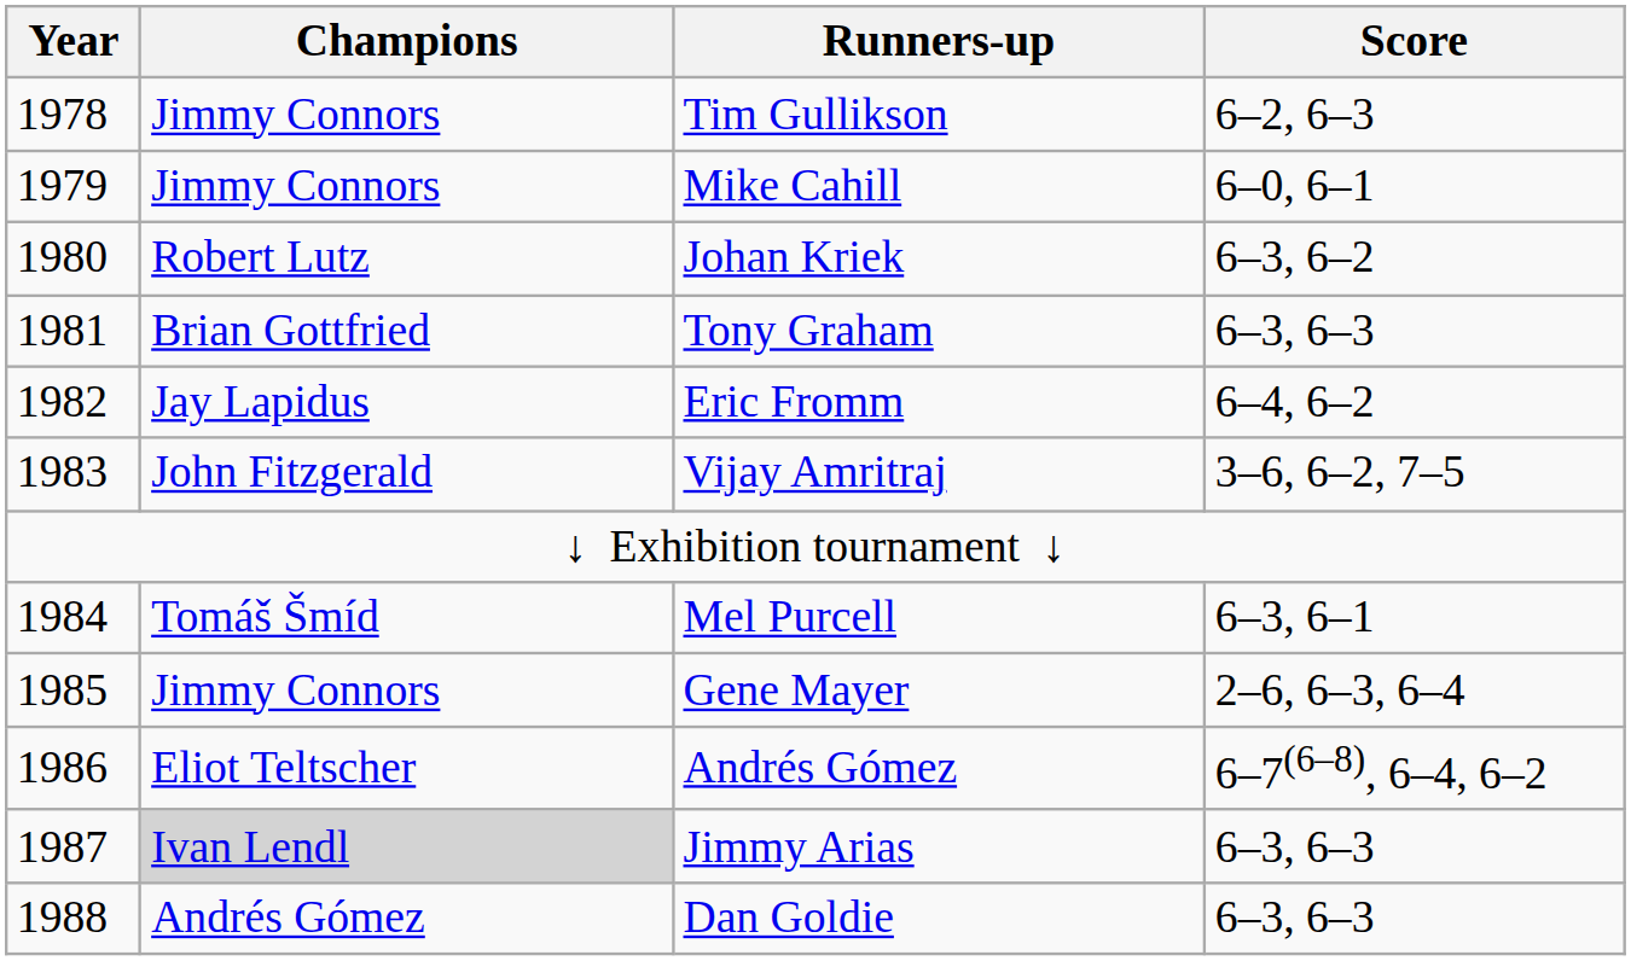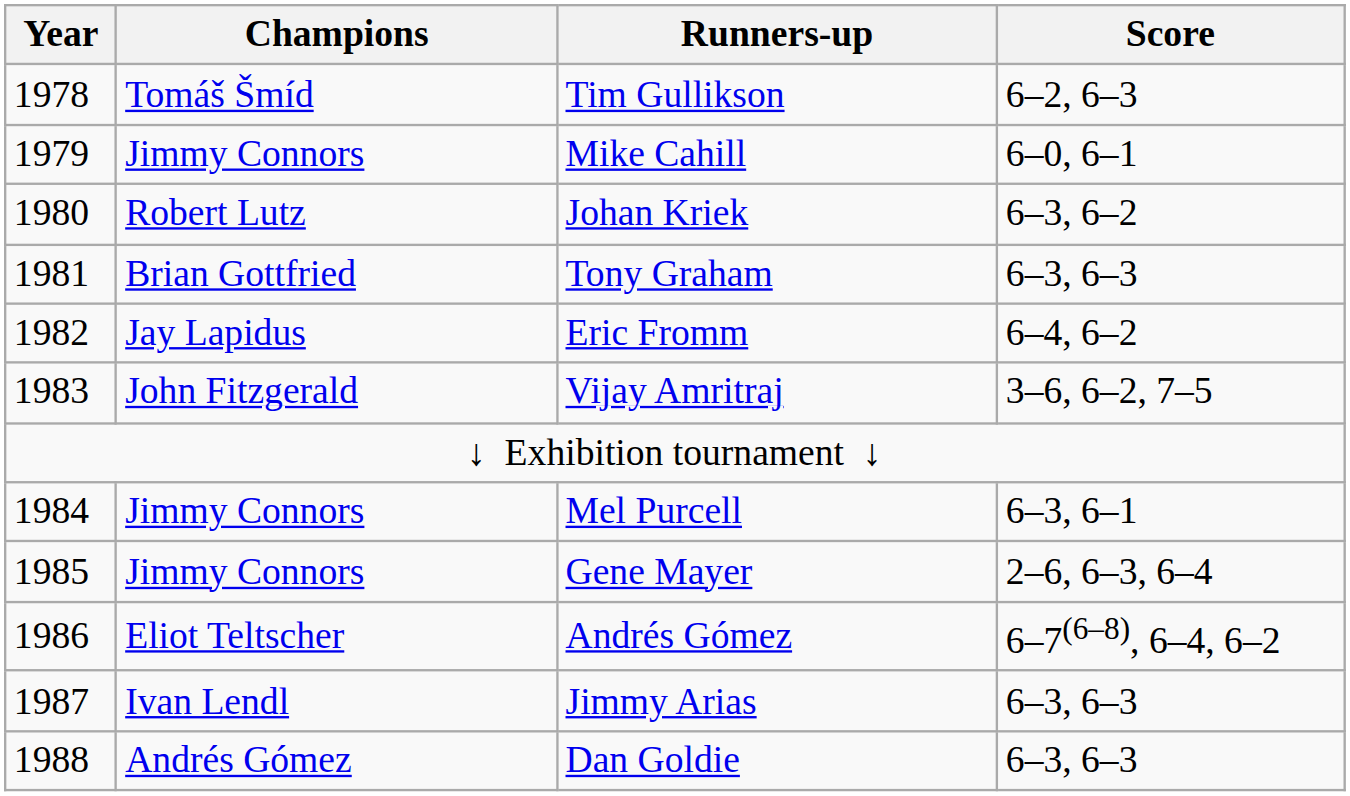Tim Gullikson | Champions: Jimmy Connors -> Tomáš Šmíd
Mel Purcell | Champions: Tomáš Šmíd -> Jimmy Connors
Jimmy Arias | Champions: lightgrey background -> no background
